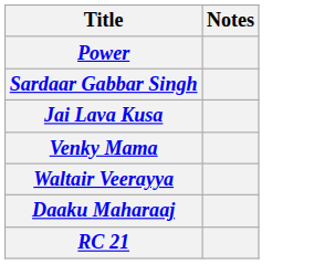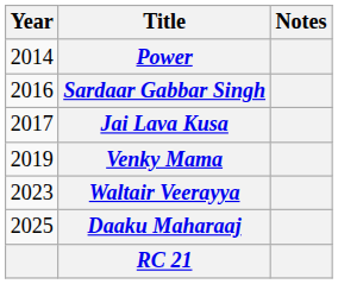+ column: Year | 2014 | 2016 | 2017 | 2019 | 2023 | 2025
